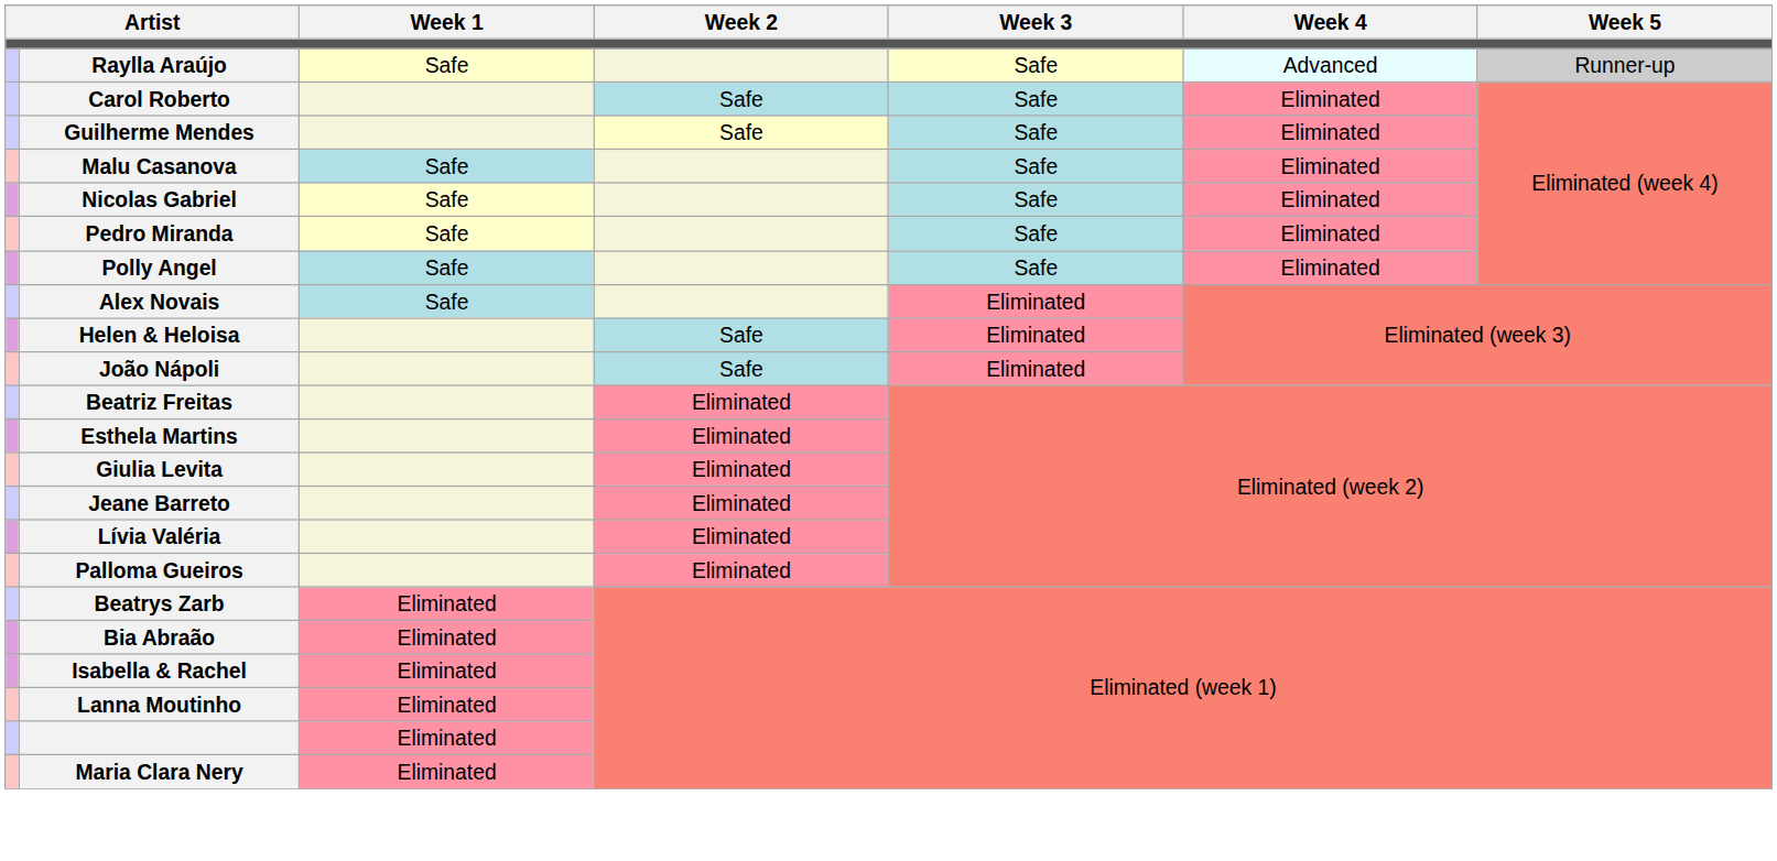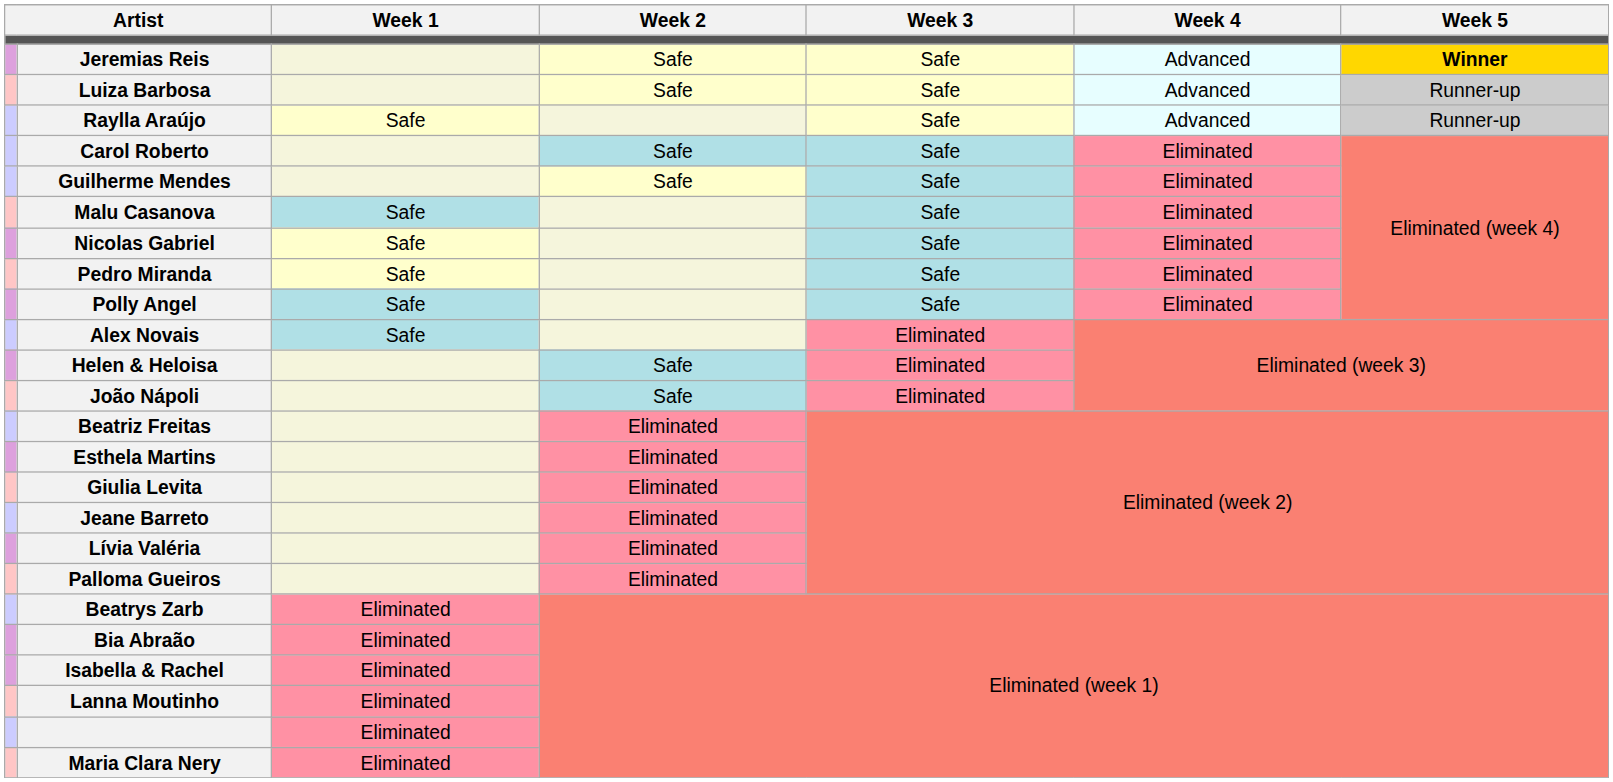+ row: Jeremias Reis | Safe | Safe | Advanced | Winner
+ row: Luiza Barbosa | Safe | Safe | Advanced | Runner-up
